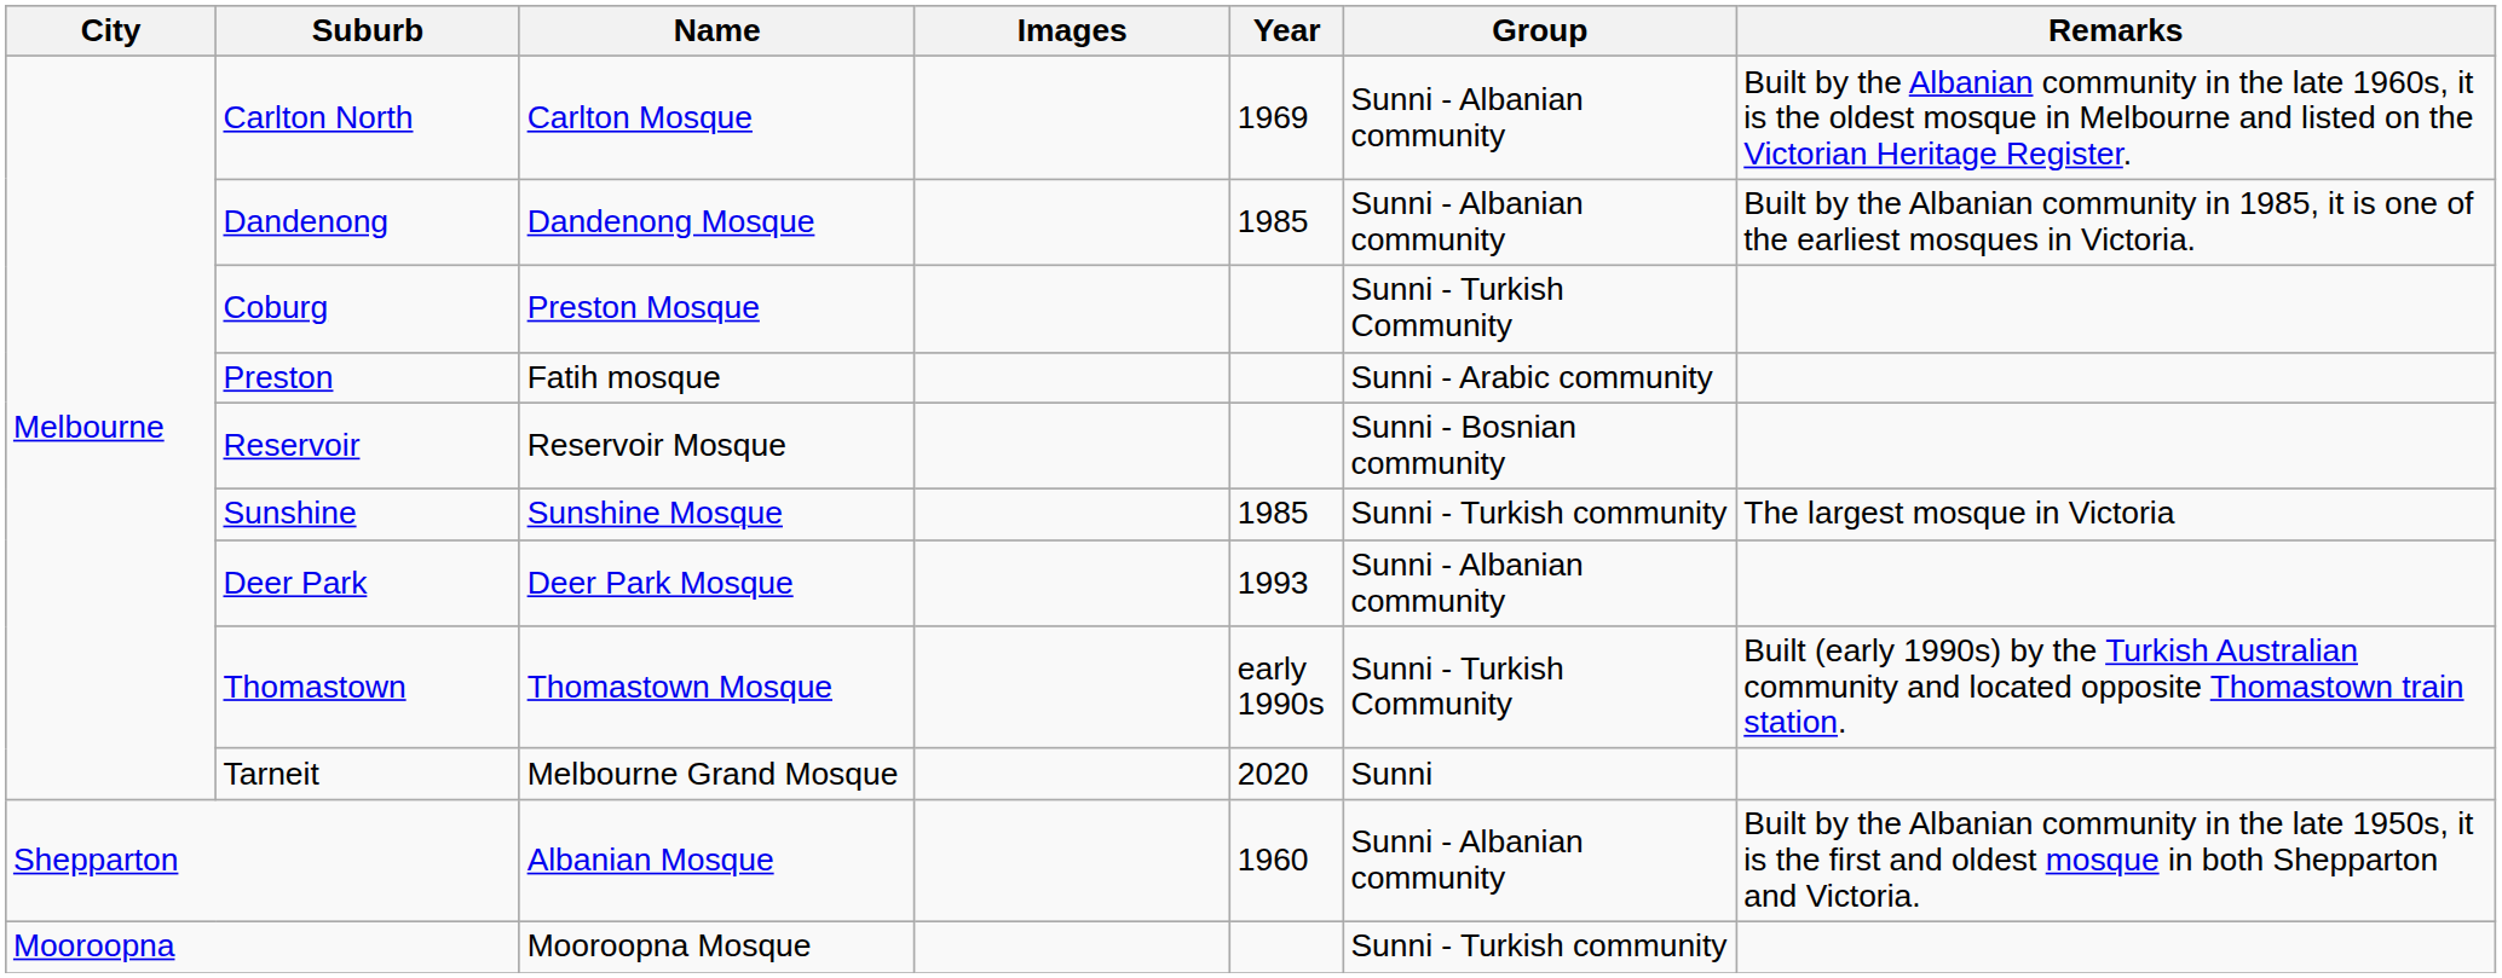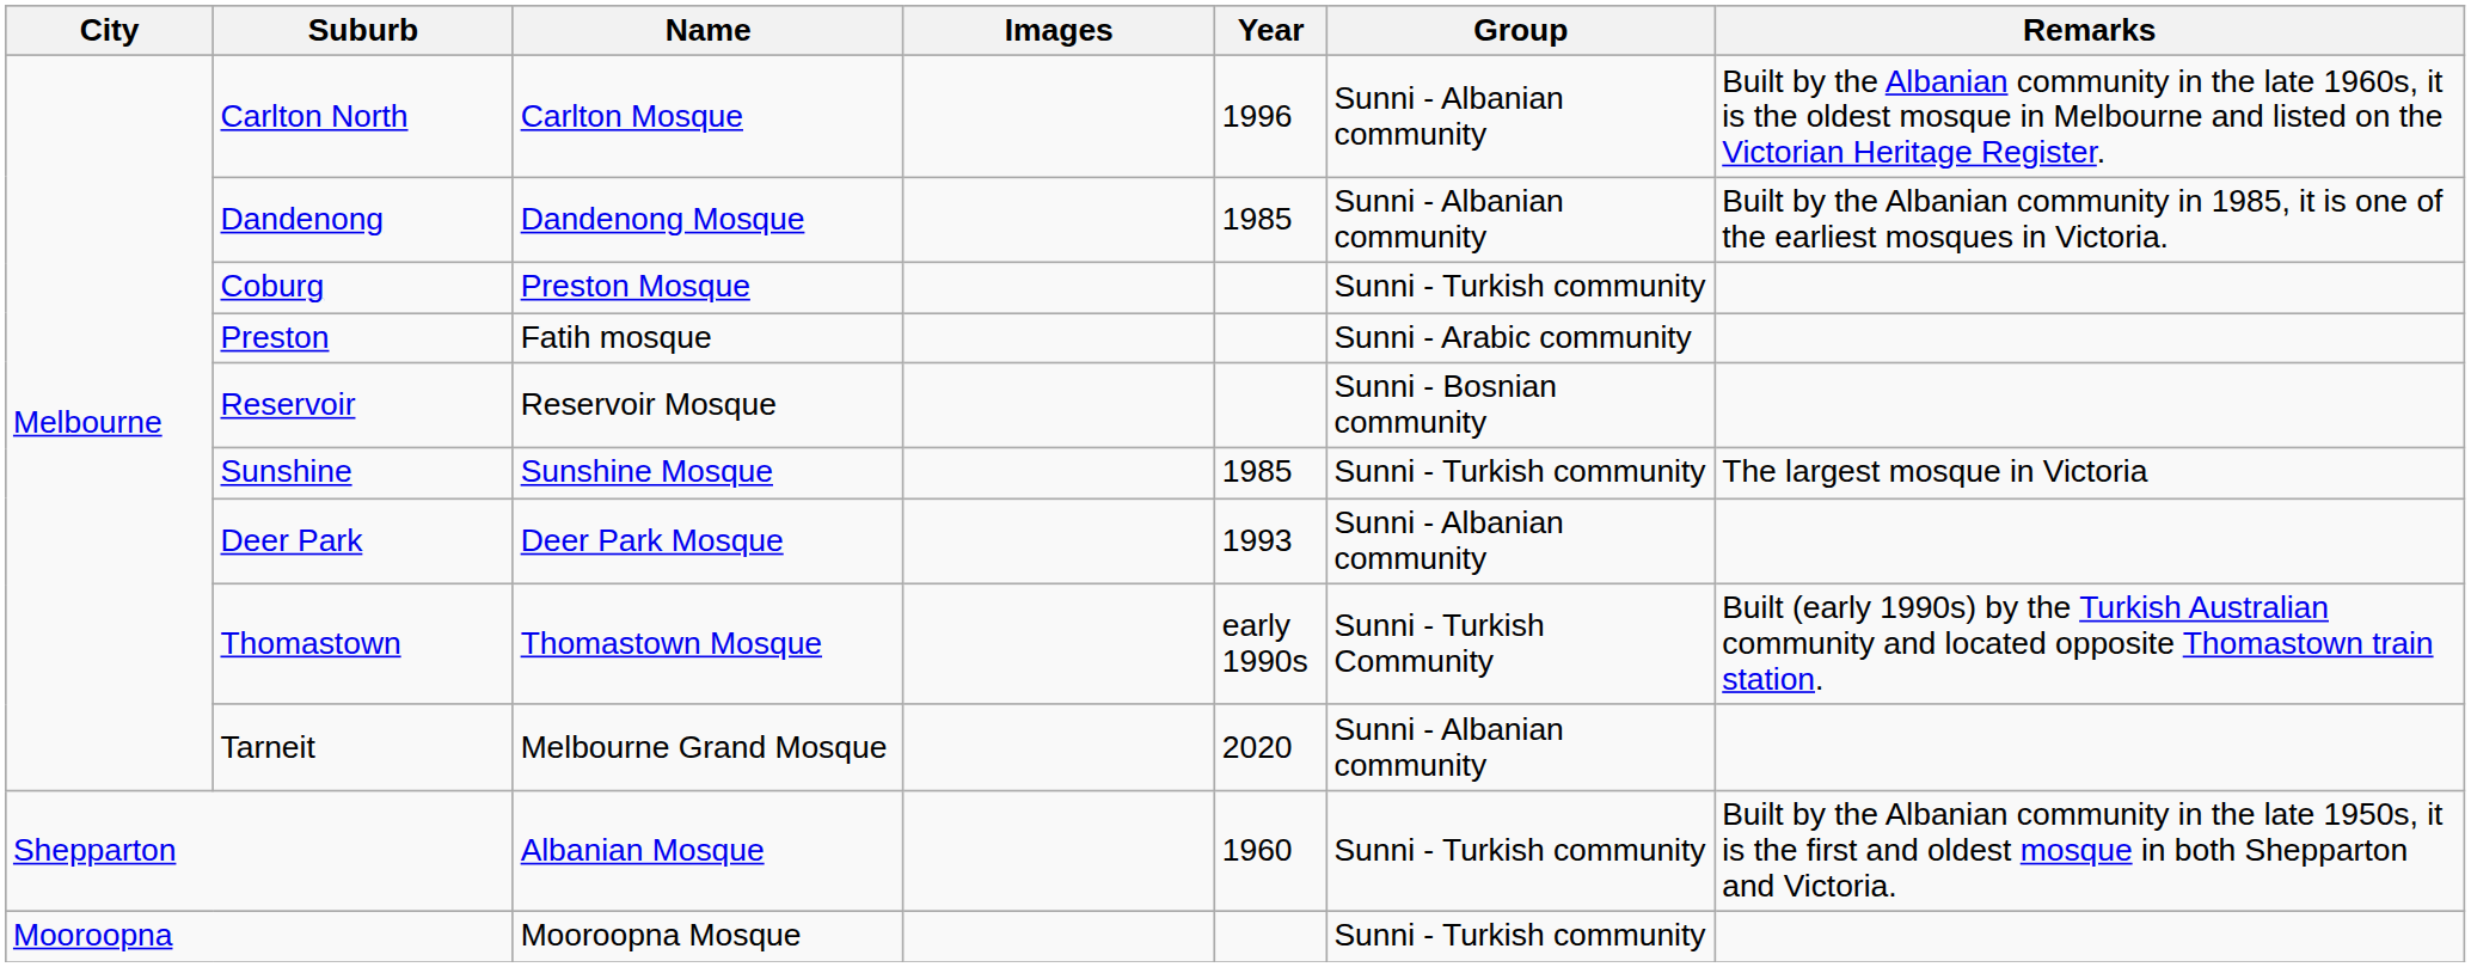Carlton North | Year: 1969 -> 1996
Coburg | Group: Sunni - Turkish Community -> Sunni - Turkish community
Tarneit | Group: Sunni -> Sunni - Albanian community
Shepparton | Group: Sunni - Albanian community -> Sunni - Turkish community
